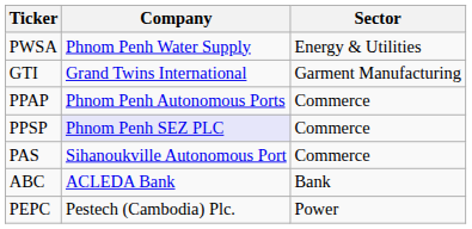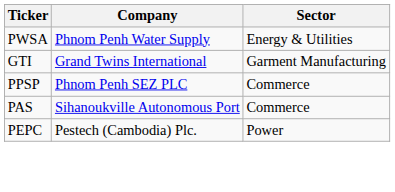- row: PPAP | Phnom Penh Autonomous Ports | Commerce
PPSP | Company: lavender background -> no background
- row: ABC | ACLEDA Bank | Bank
